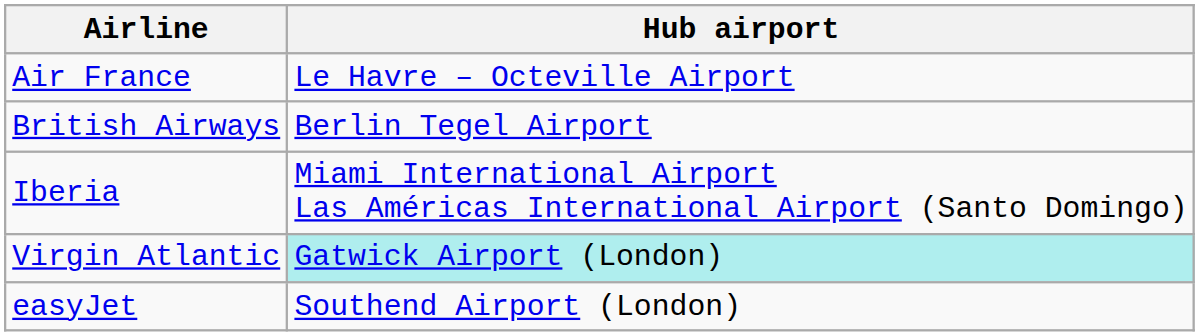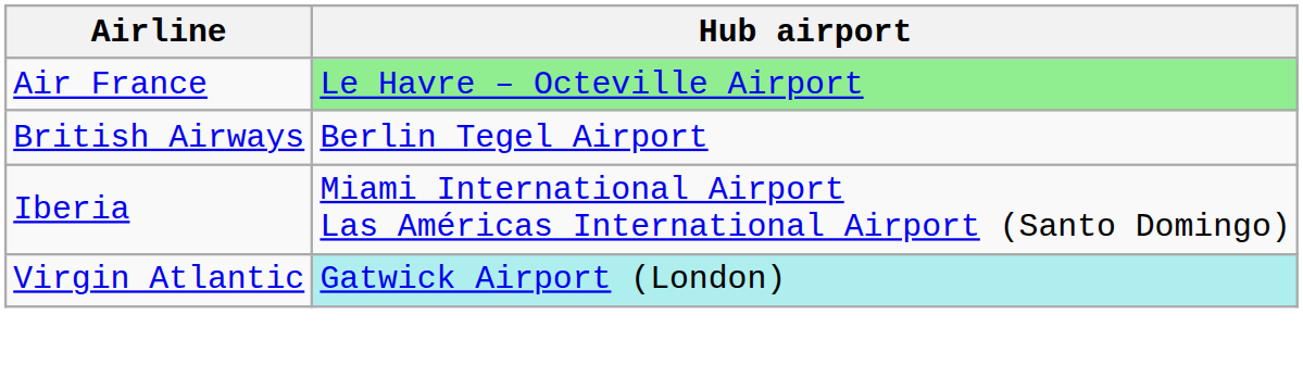Air France | Hub airport: no background -> lightgreen background
- row: easyJet | Southend Airport (London)
